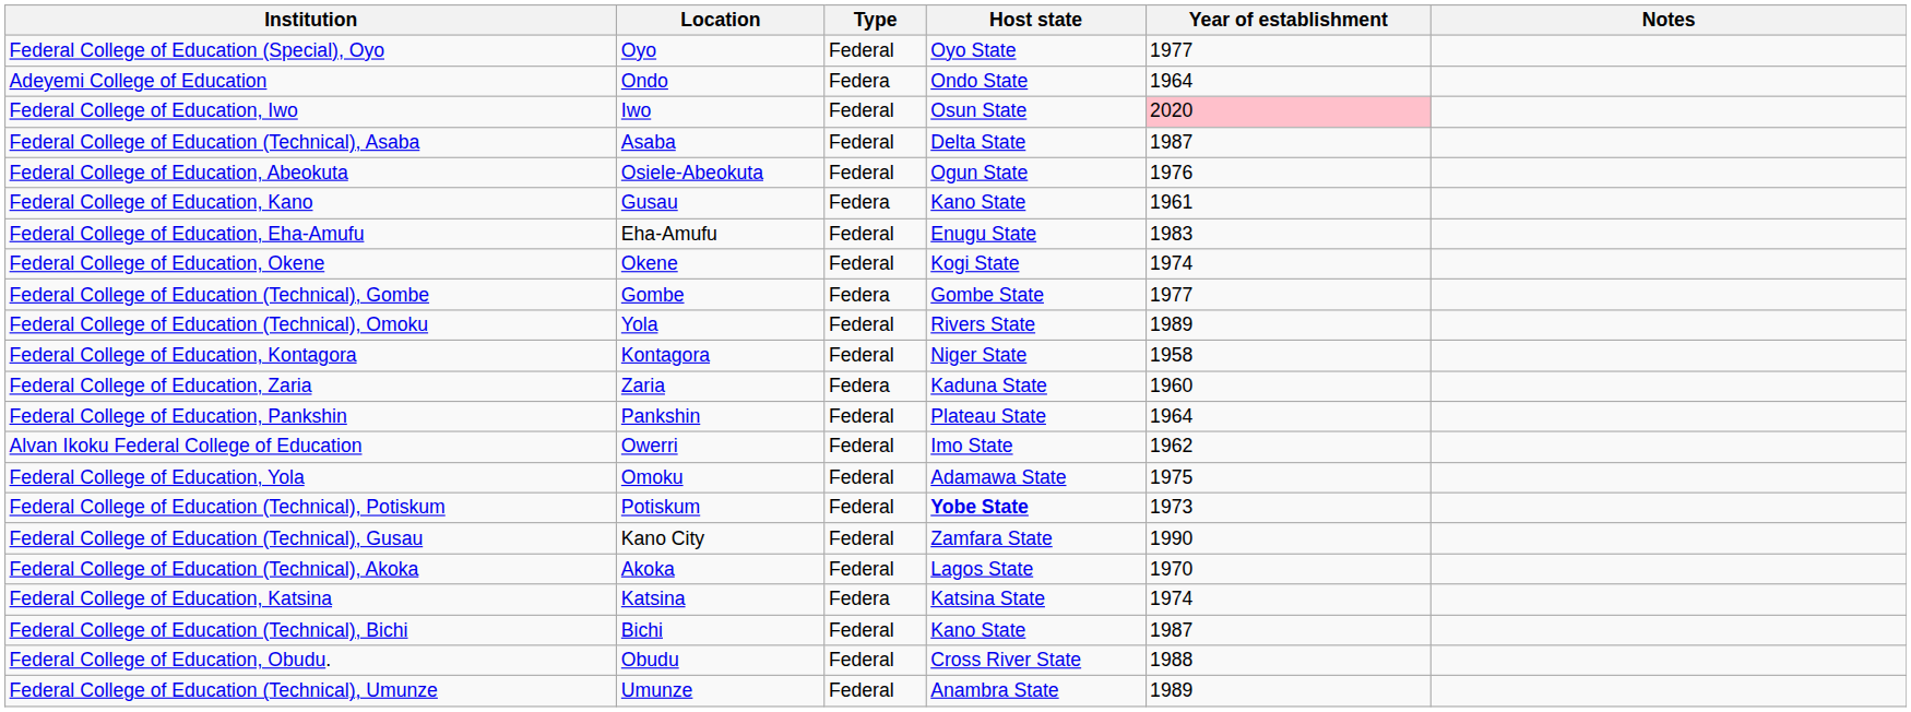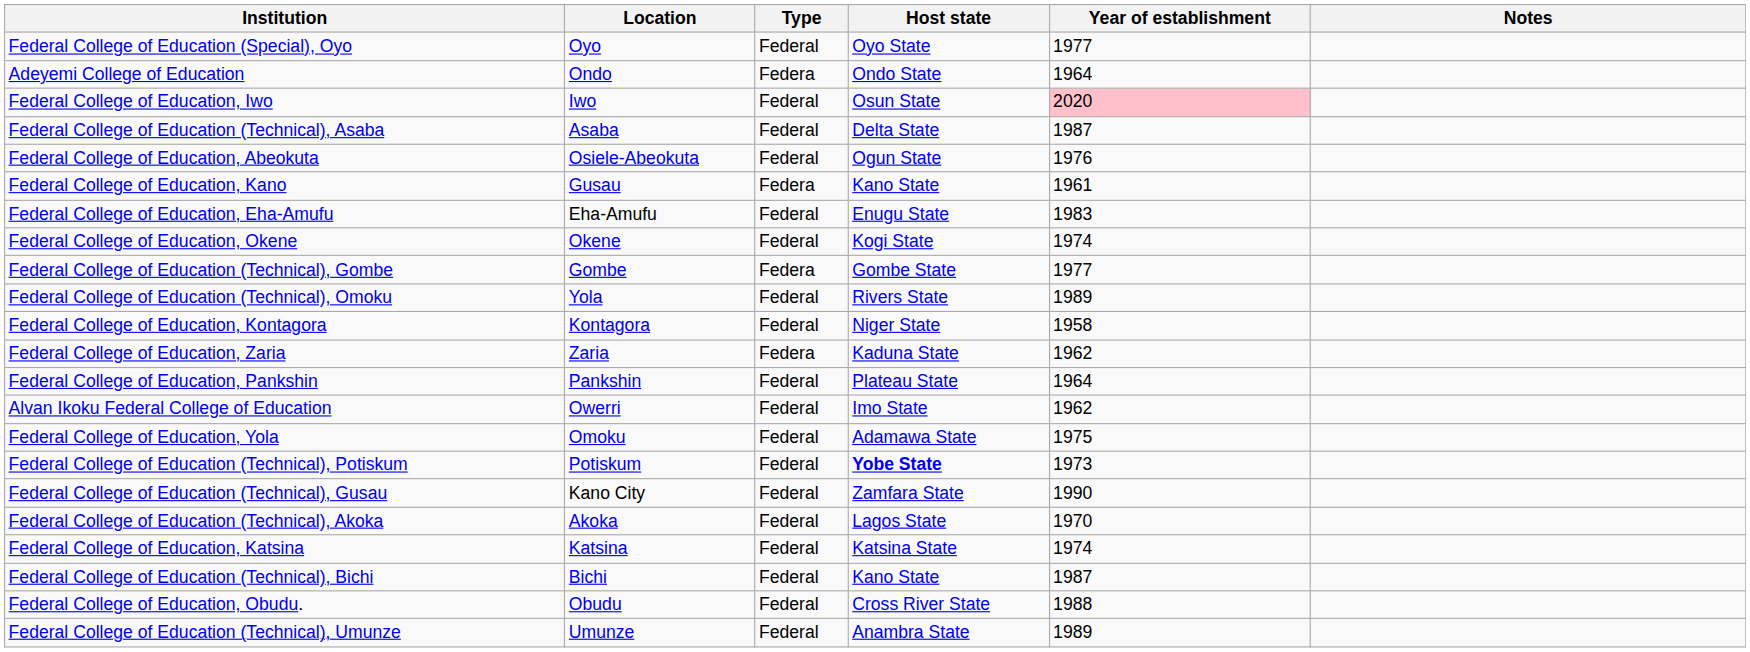Federal College of Education, Zaria | Year of establishment: 1960 -> 1962
Federal College of Education, Katsina | Type: Federa -> Federal
